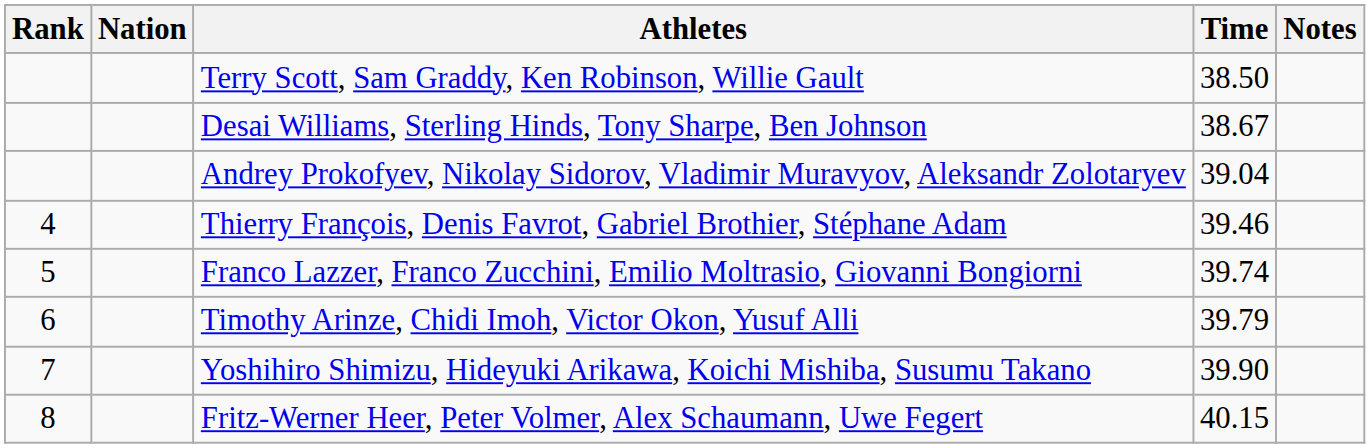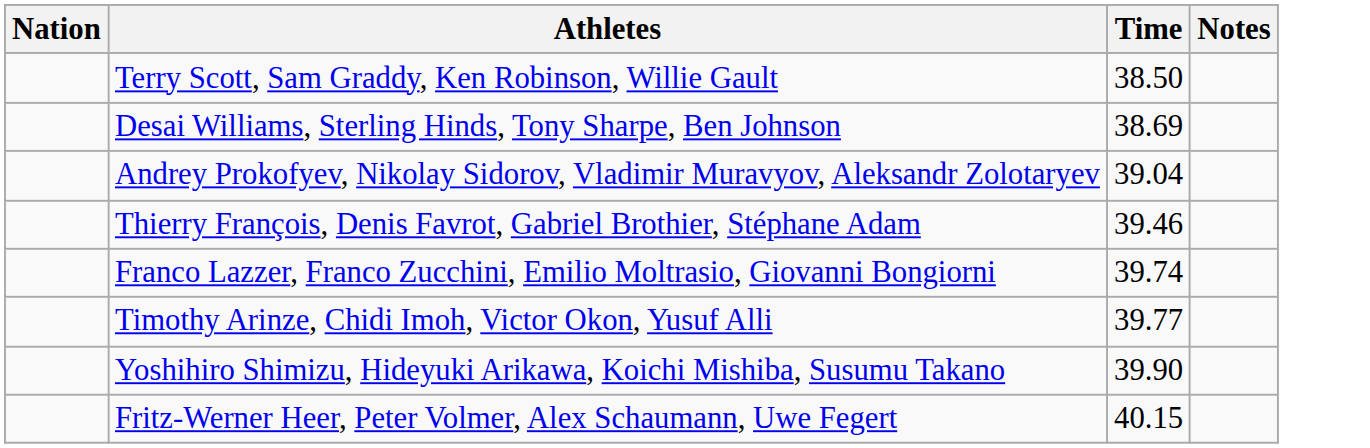- column: Rank | 4 | 5 | 6 | 7 | 8
Desai Williams, Sterling Hinds, Tony Sharpe, Ben Johnson | Time: 38.67 -> 38.69
Timothy Arinze, Chidi Imoh, Victor Okon, Yusuf Alli | Time: 39.79 -> 39.77
